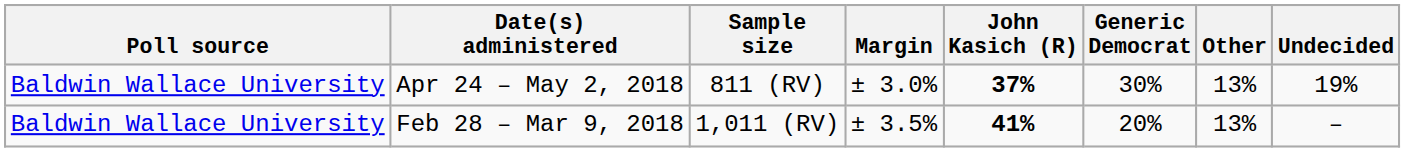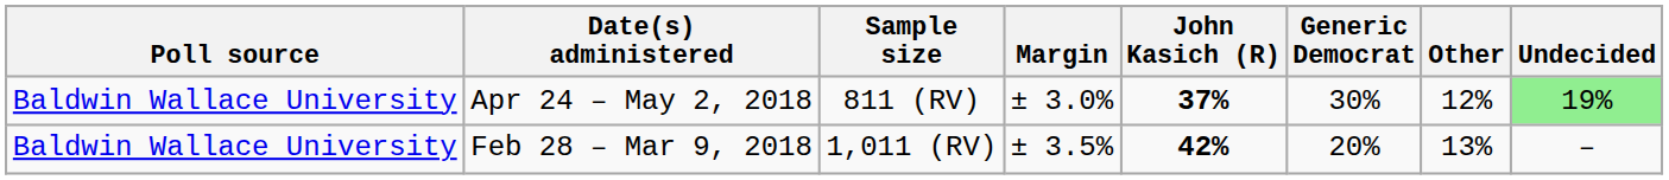Apr 24 – May 2, 2018 | Other: 13% -> 12%
Apr 24 – May 2, 2018 | Undecided: no background -> lightgreen background
Feb 28 – Mar 9, 2018 | John Kasich (R): 41% -> 42%
